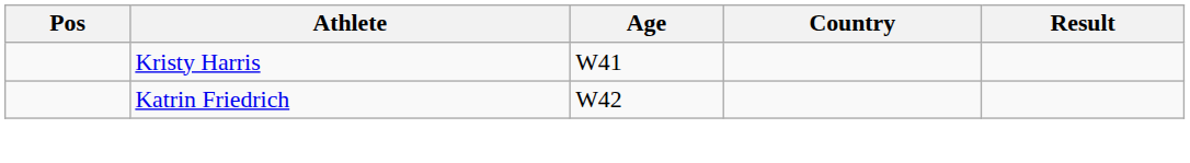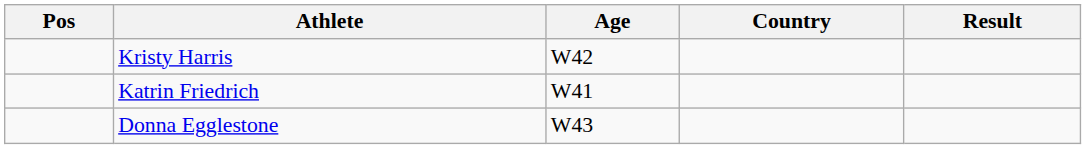Kristy Harris | Age: W41 -> W42
Katrin Friedrich | Age: W42 -> W41
+ row: Donna Egglestone | W43
